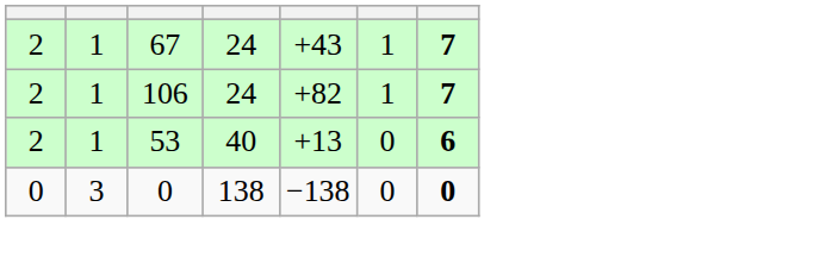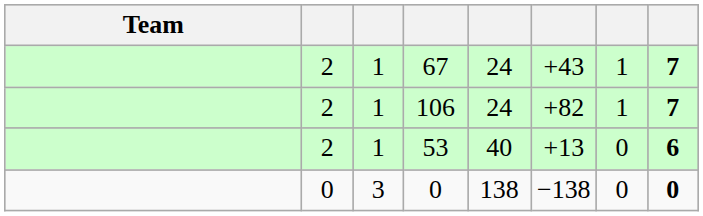+ column: Team
